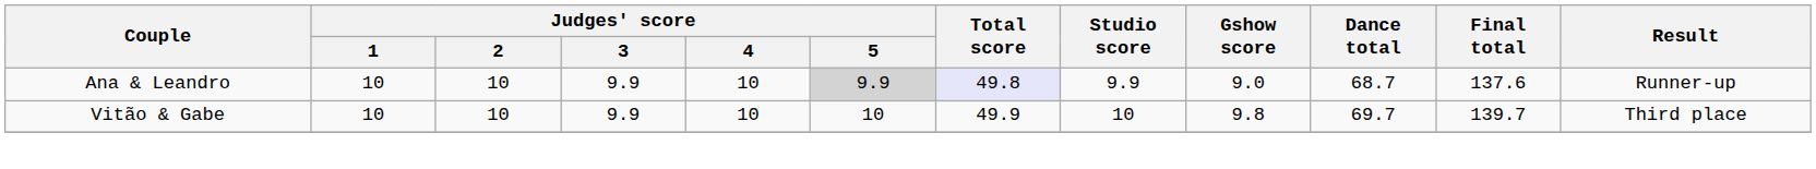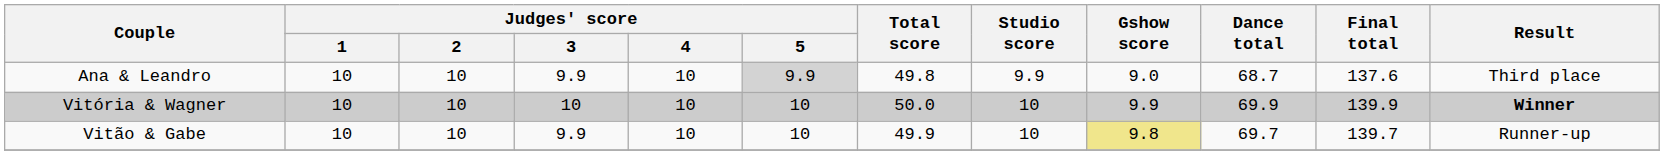Ana & Leandro | Total score: lavender background -> no background
Ana & Leandro | Result: Runner-up -> Third place
+ row: Vitória & Wagner | 10 | 10 | 10 | 10 | 10 | 50.0 | 10 | 9.9 | 69.9 | 139.9 | Winner
Vitão & Gabe | Gshow score: no background -> khaki background
Vitão & Gabe | Result: Third place -> Runner-up
